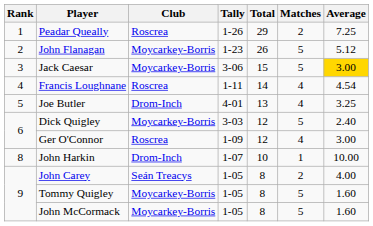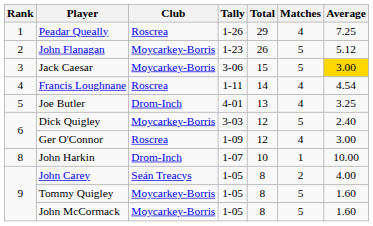Peadar Queally | Matches: 2 -> 4
